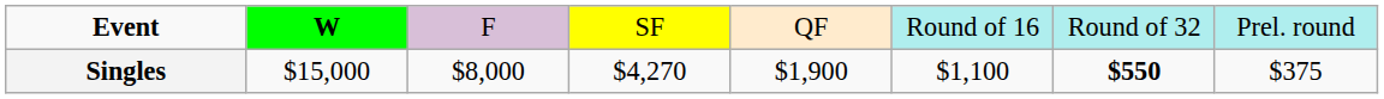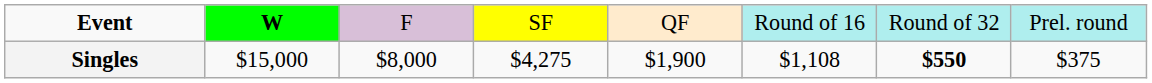Singles | column 4: $4,270 -> $4,275
Singles | column 6: $1,100 -> $1,108
